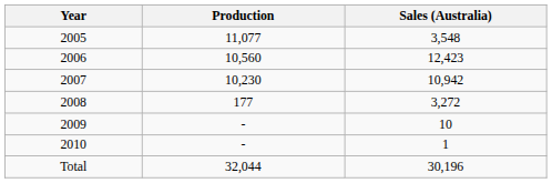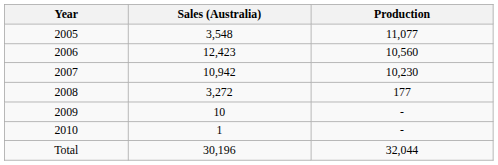columns swapped: Production <-> Sales (Australia)
